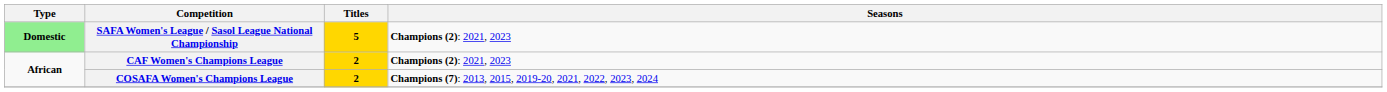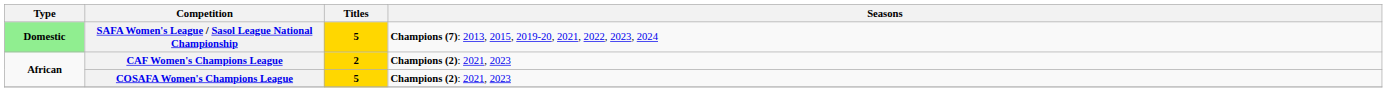SAFA Women's League / Sasol League National Championship | Seasons: Champions (2): 2021, 2023 -> Champions (7): 2013, 2015, 2019-20, 2021, 2022, 2023, 2024
COSAFA Women's Champions League | Titles: 2 -> 5
COSAFA Women's Champions League | Seasons: Champions (7): 2013, 2015, 2019-20, 2021, 2022, 2023, 2024 -> Champions (2): 2021, 2023
